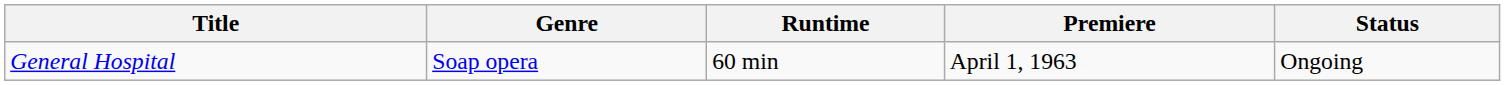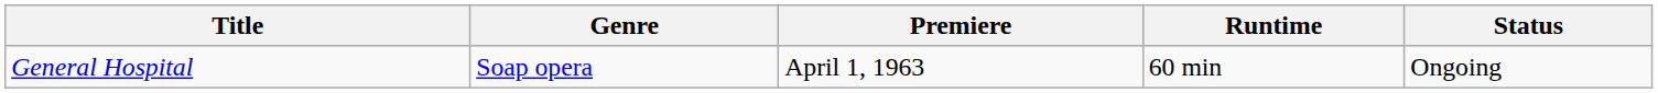columns swapped: Premiere <-> Runtime
